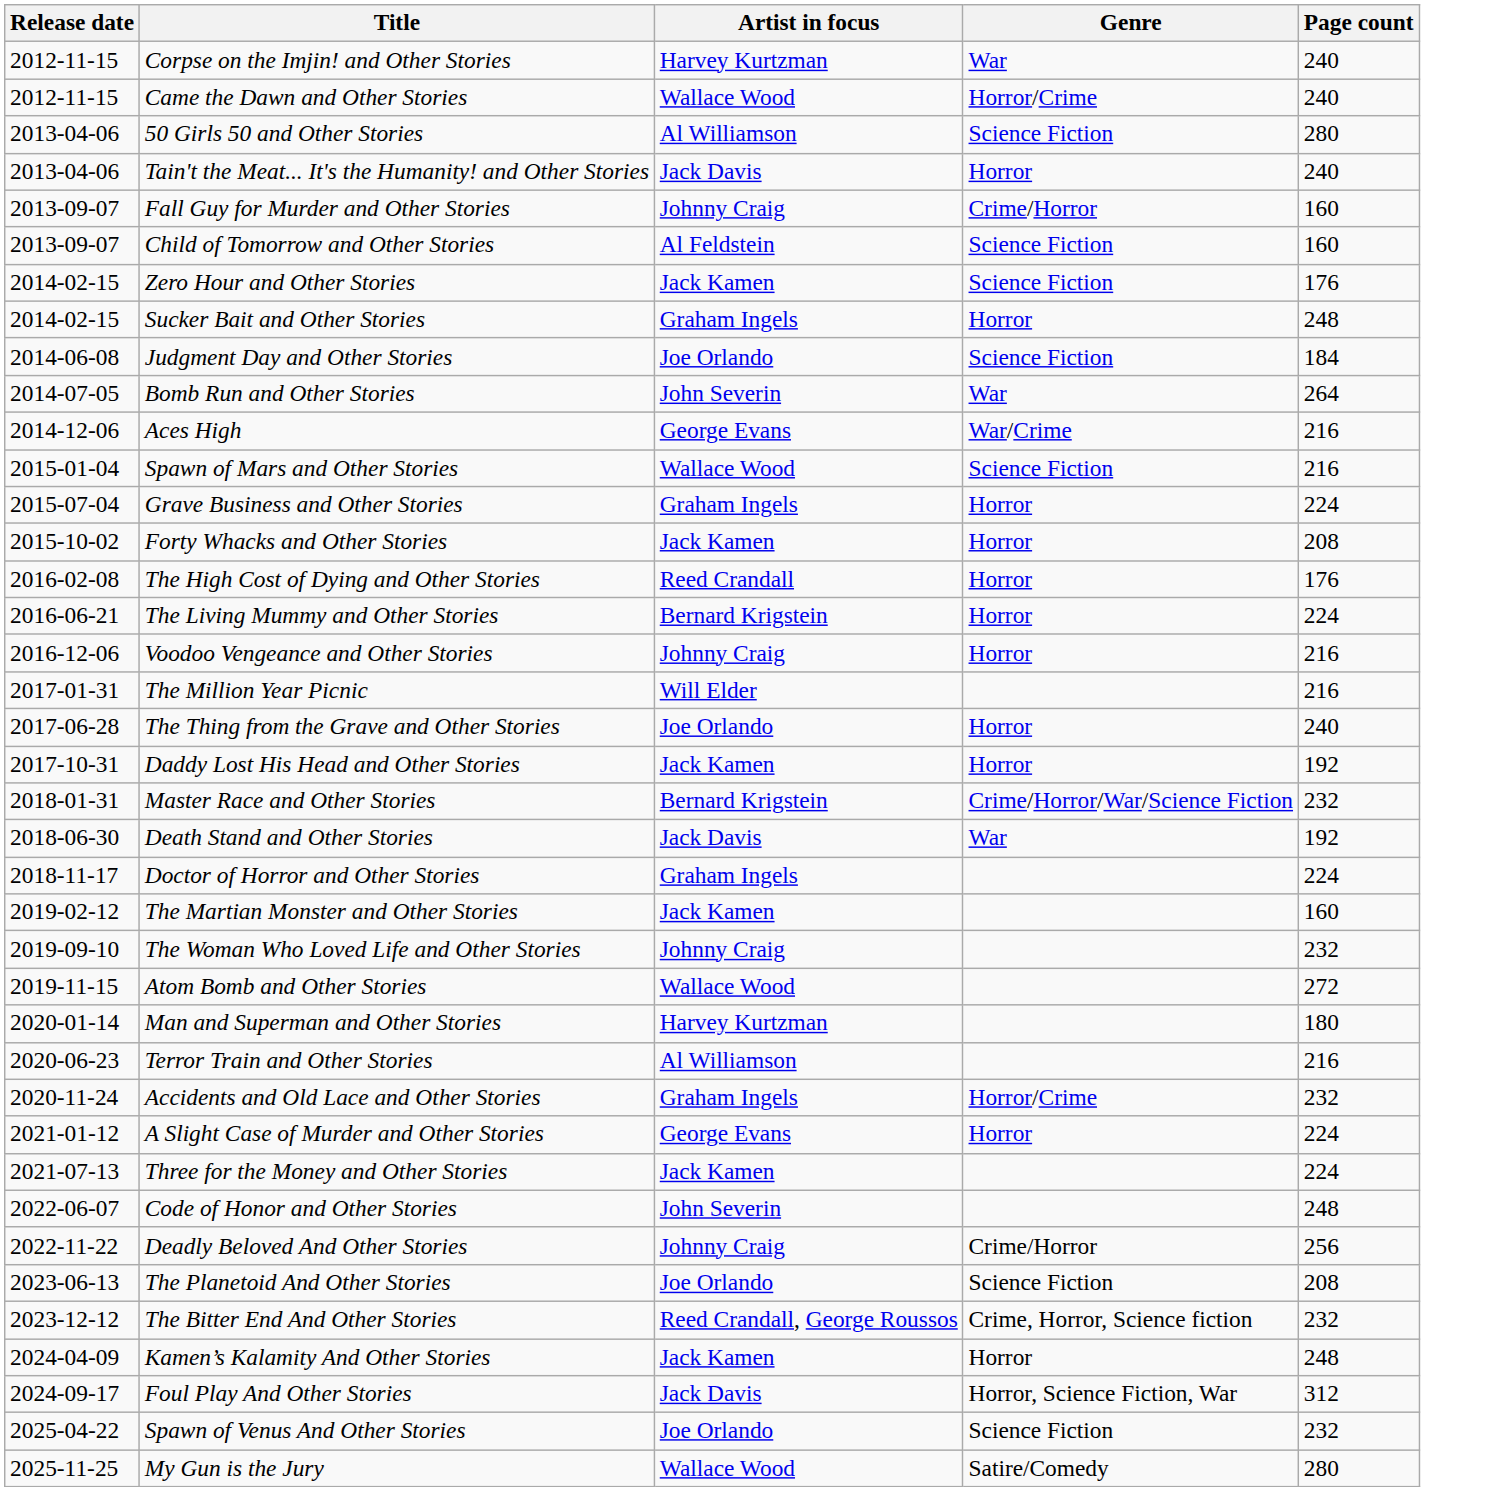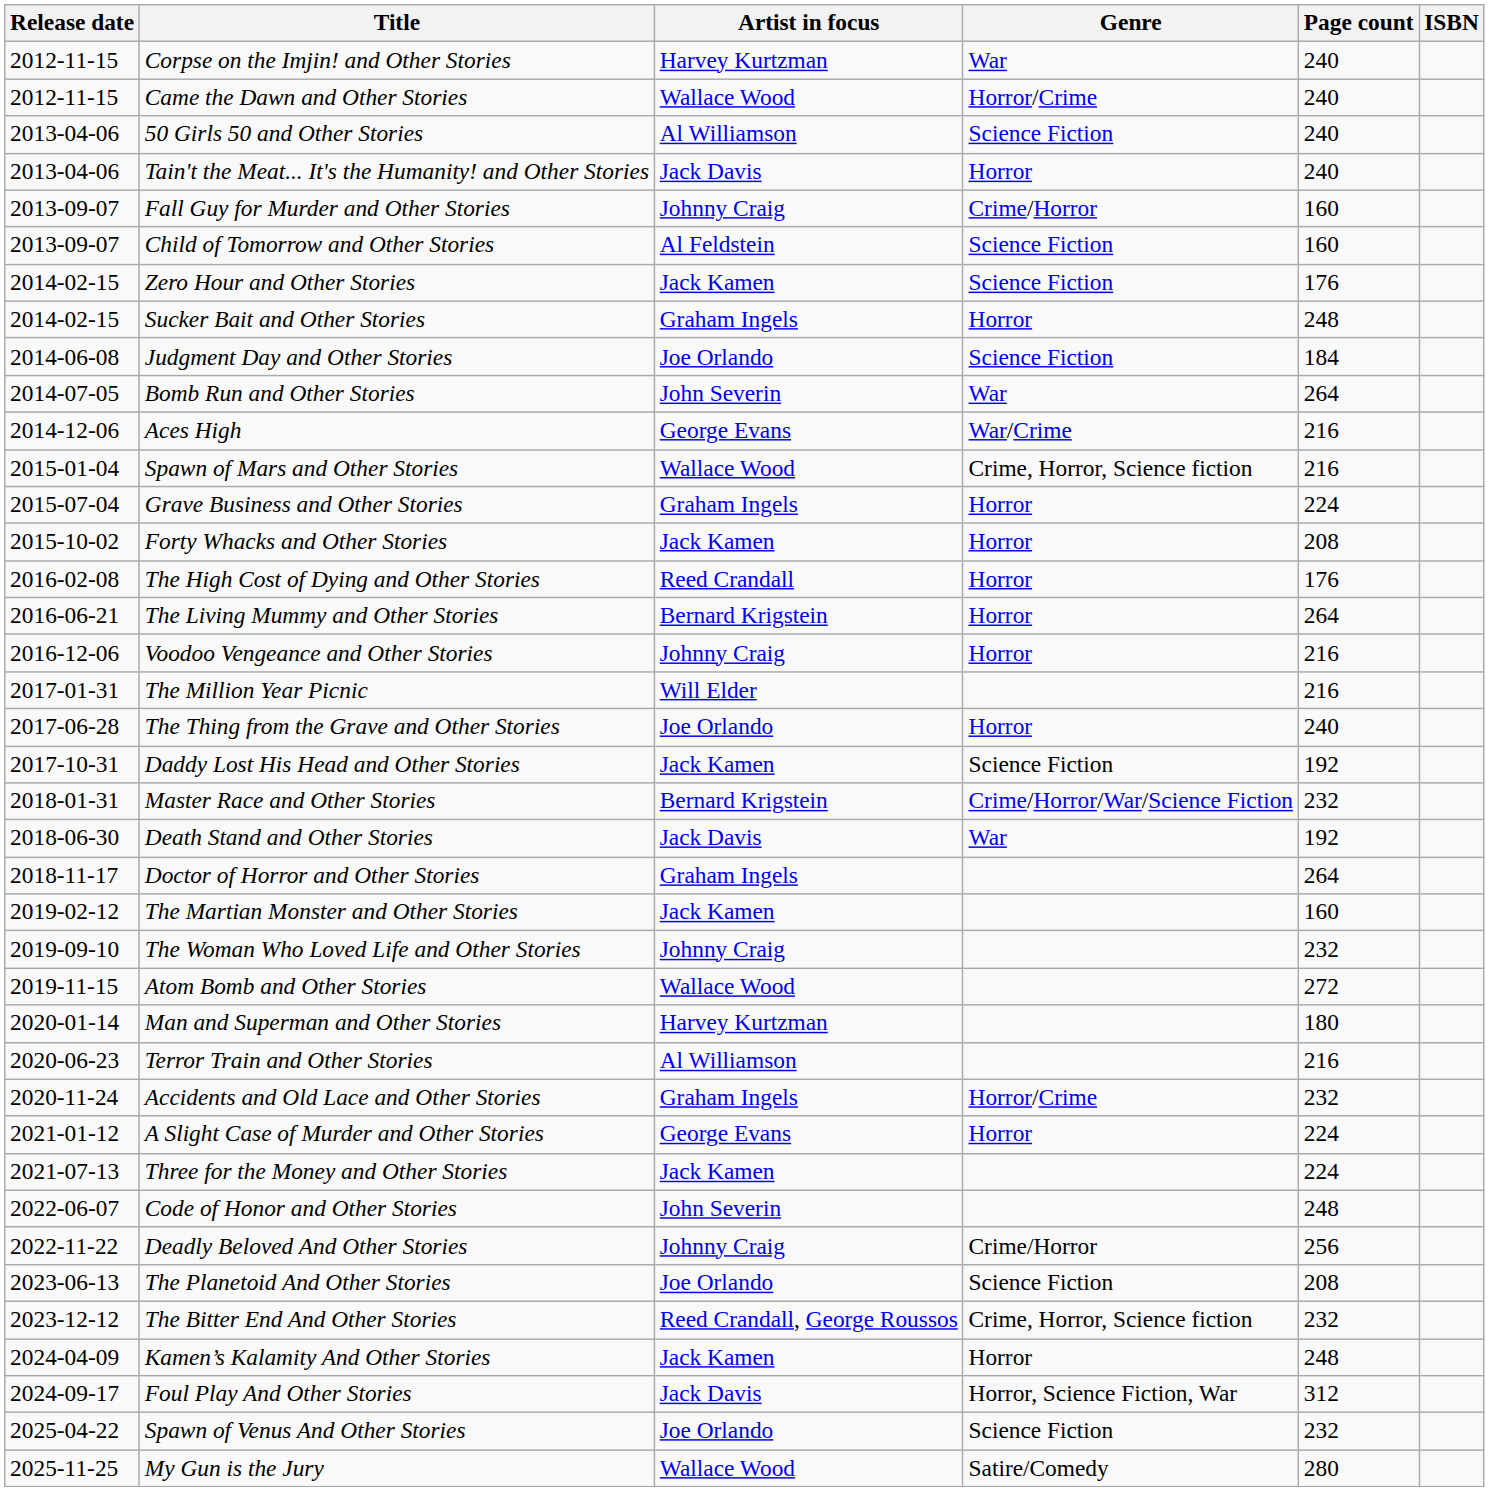+ column: ISBN
50 Girls 50 and Other Stories | Page count: 280 -> 240
Spawn of Mars and Other Stories | Genre: Science Fiction -> Crime, Horror, Science fiction
The Living Mummy and Other Stories | Page count: 224 -> 264
Daddy Lost His Head and Other Stories | Genre: Horror -> Science Fiction
Doctor of Horror and Other Stories | Page count: 224 -> 264
